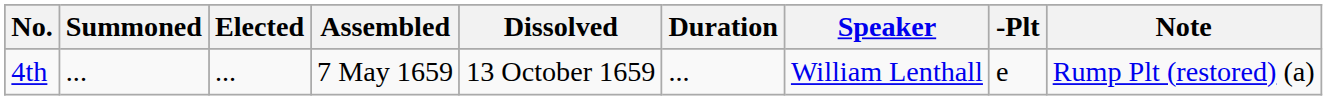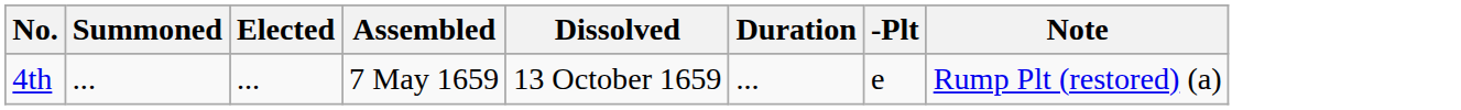- column: Speaker | William Lenthall
